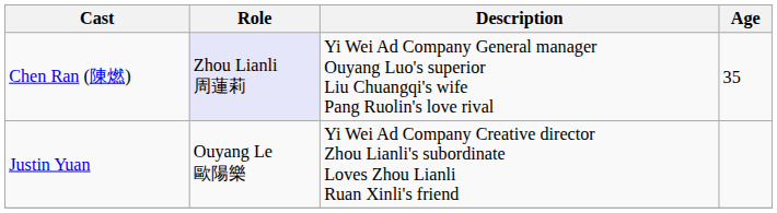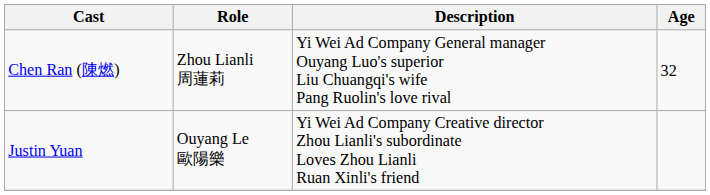Chen Ran (陳燃) | Role: lavender background -> no background
Chen Ran (陳燃) | Age: 35 -> 32
